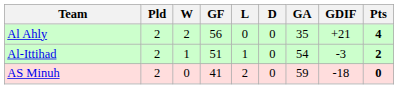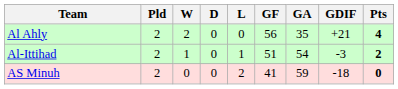columns swapped: D <-> GF
